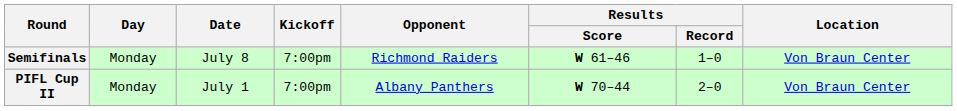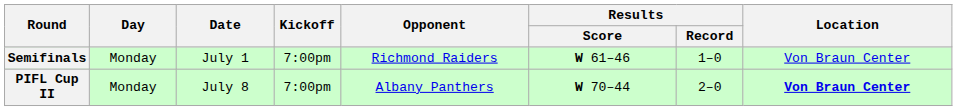Semifinals | Date: July 8 -> July 1
PIFL Cup II | Date: July 1 -> July 8
PIFL Cup II | Location: normal -> bold
